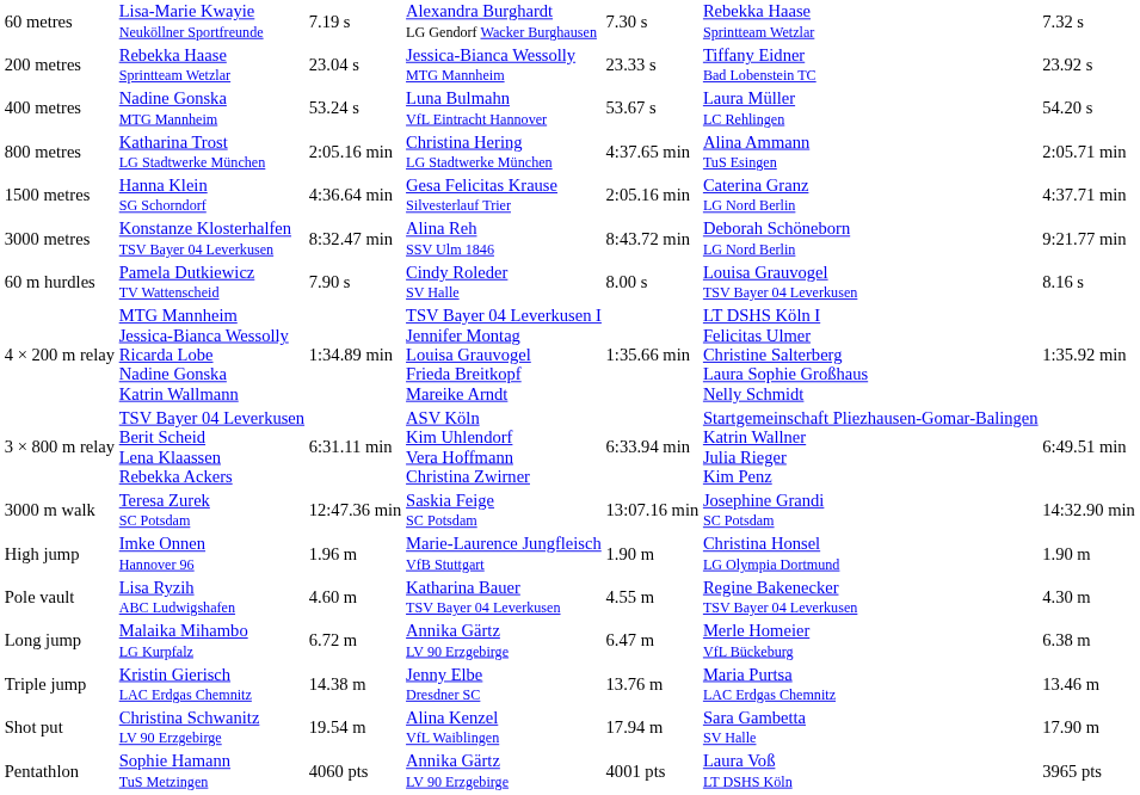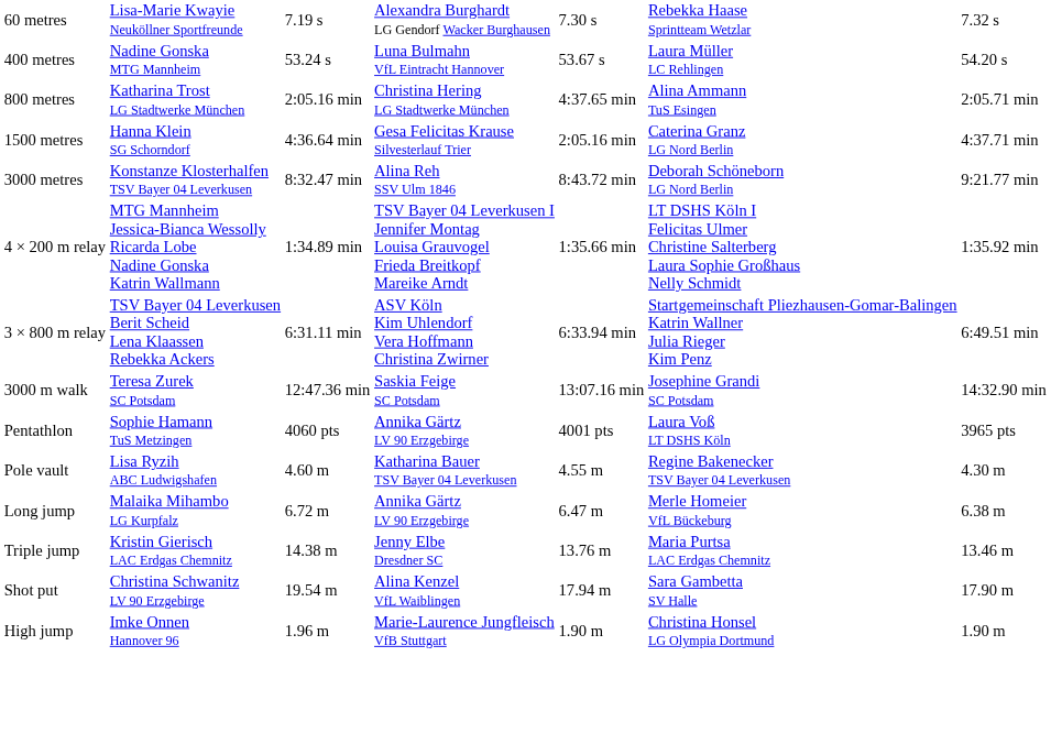- row: 200 metres | Rebekka Haase Sprintteam Wetzlar | 23.04 s | Jessica-Bianca Wessolly MTG Mannheim | 23.33 s | Tiffany Eidner Bad Lobenstein TC | 23.92 s
- row: 60 m hurdles | Pamela Dutkiewicz TV Wattenscheid | 7.90 s | Cindy Roleder SV Halle | 8.00 s | Louisa Grauvogel TSV Bayer 04 Leverkusen | 8.16 s
rows swapped: High jump <-> Pentathlon
